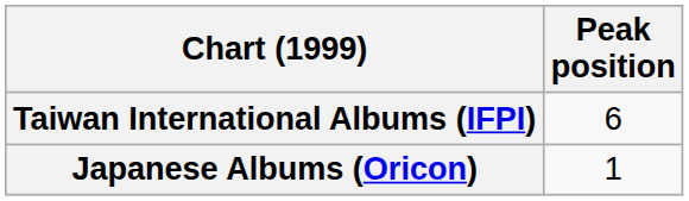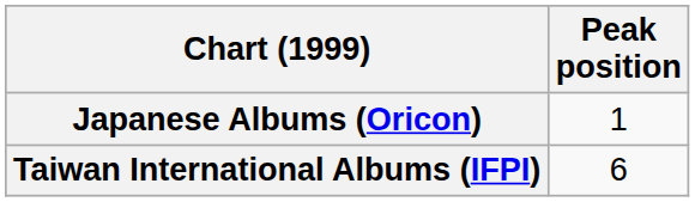rows swapped: Japanese Albums (Oricon) <-> Taiwan International Albums (IFPI)
